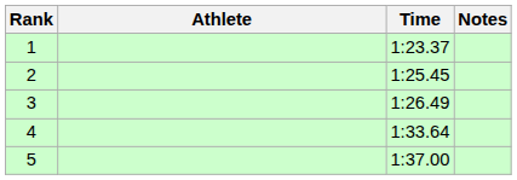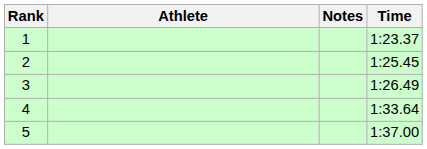columns swapped: Time <-> Notes
